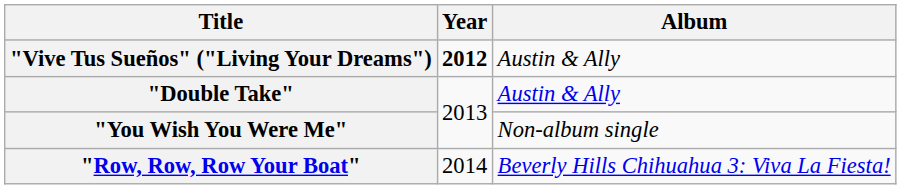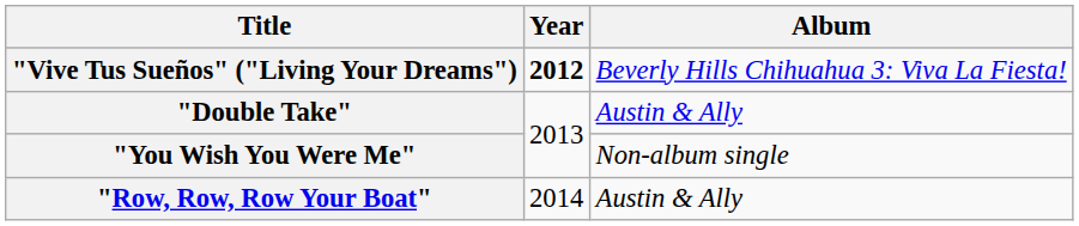"Vive Tus Sueños" ("Living Your Dreams") | Album: Austin & Ally -> Beverly Hills Chihuahua 3: Viva La Fiesta!
"Row, Row, Row Your Boat" | Album: Beverly Hills Chihuahua 3: Viva La Fiesta! -> Austin & Ally
